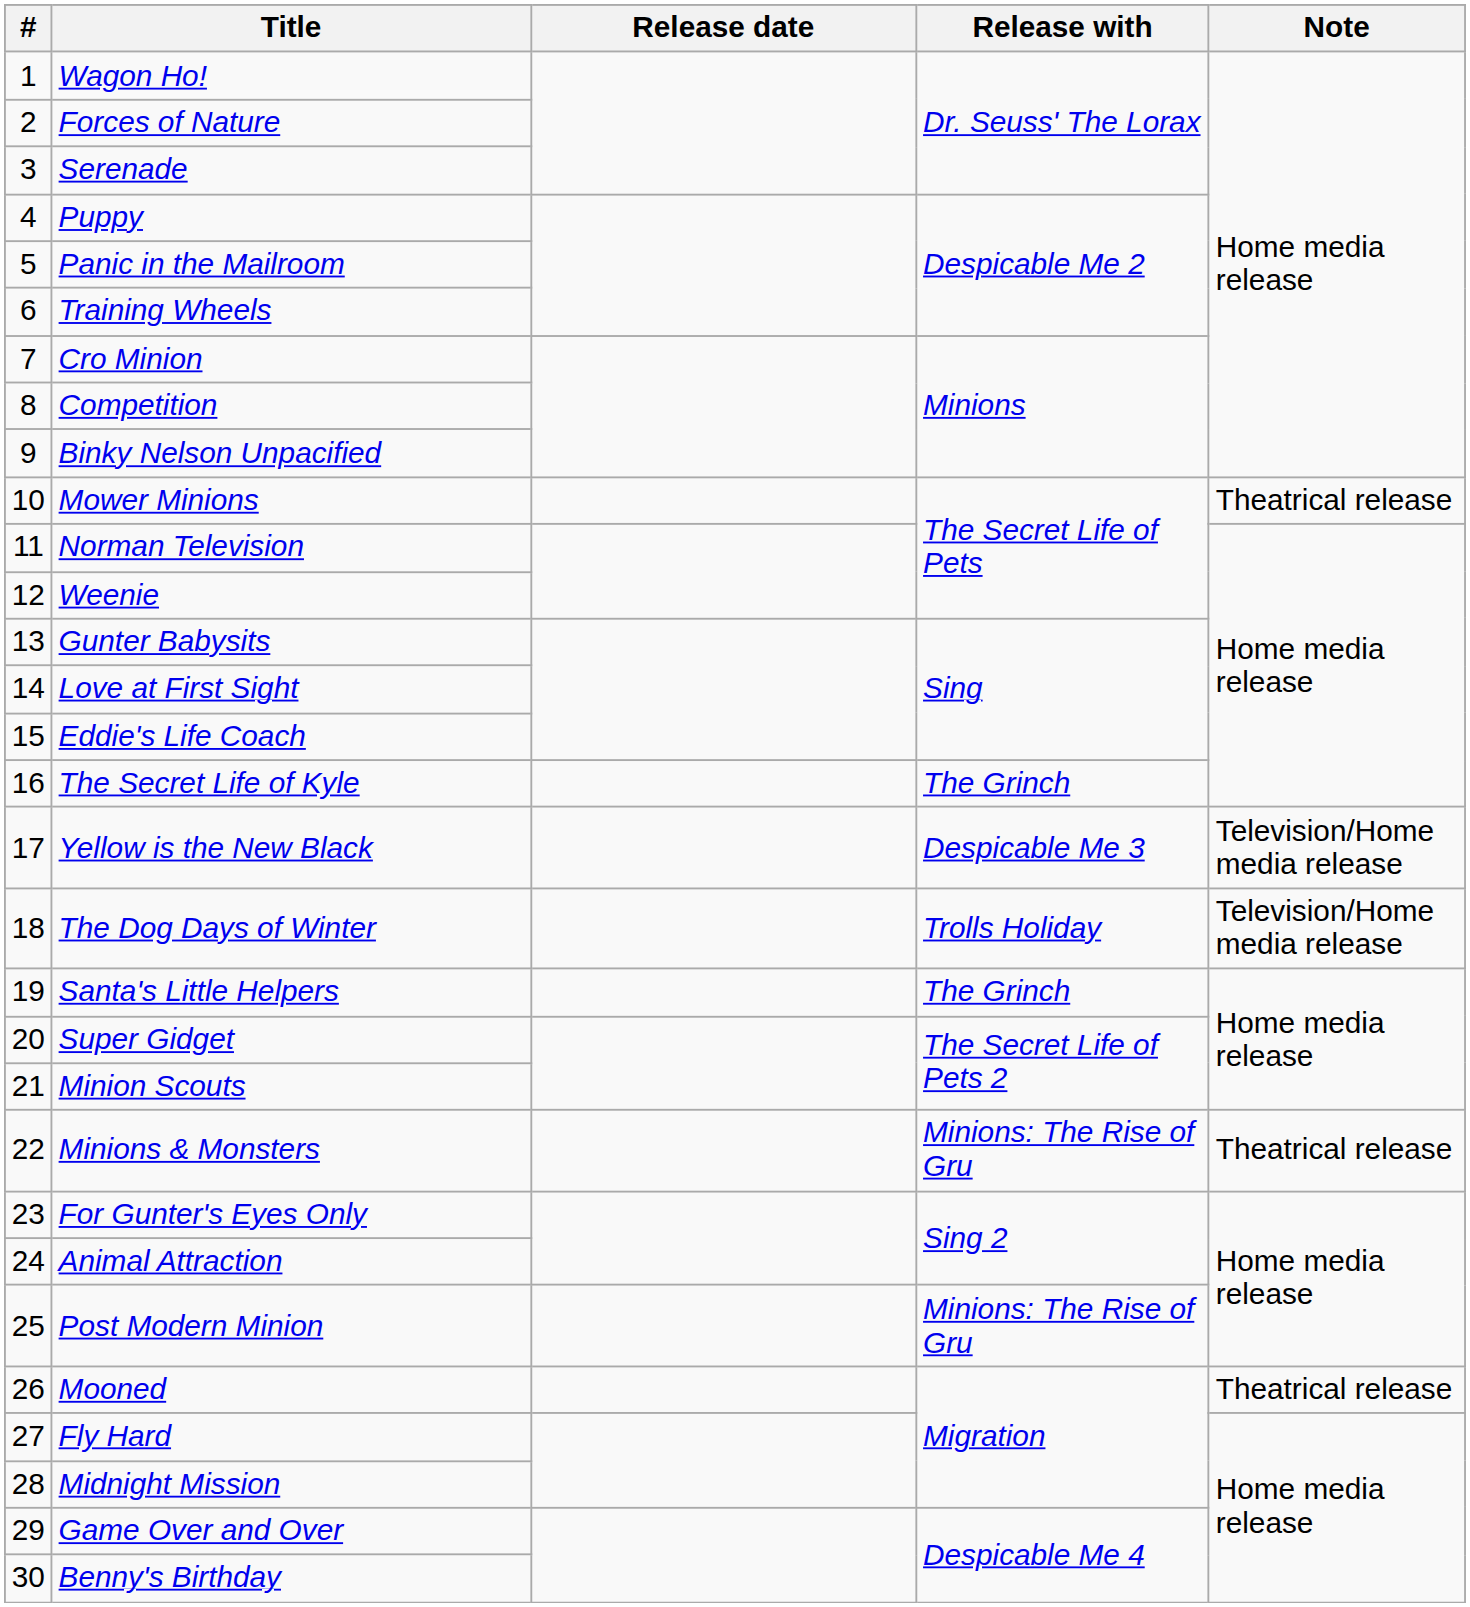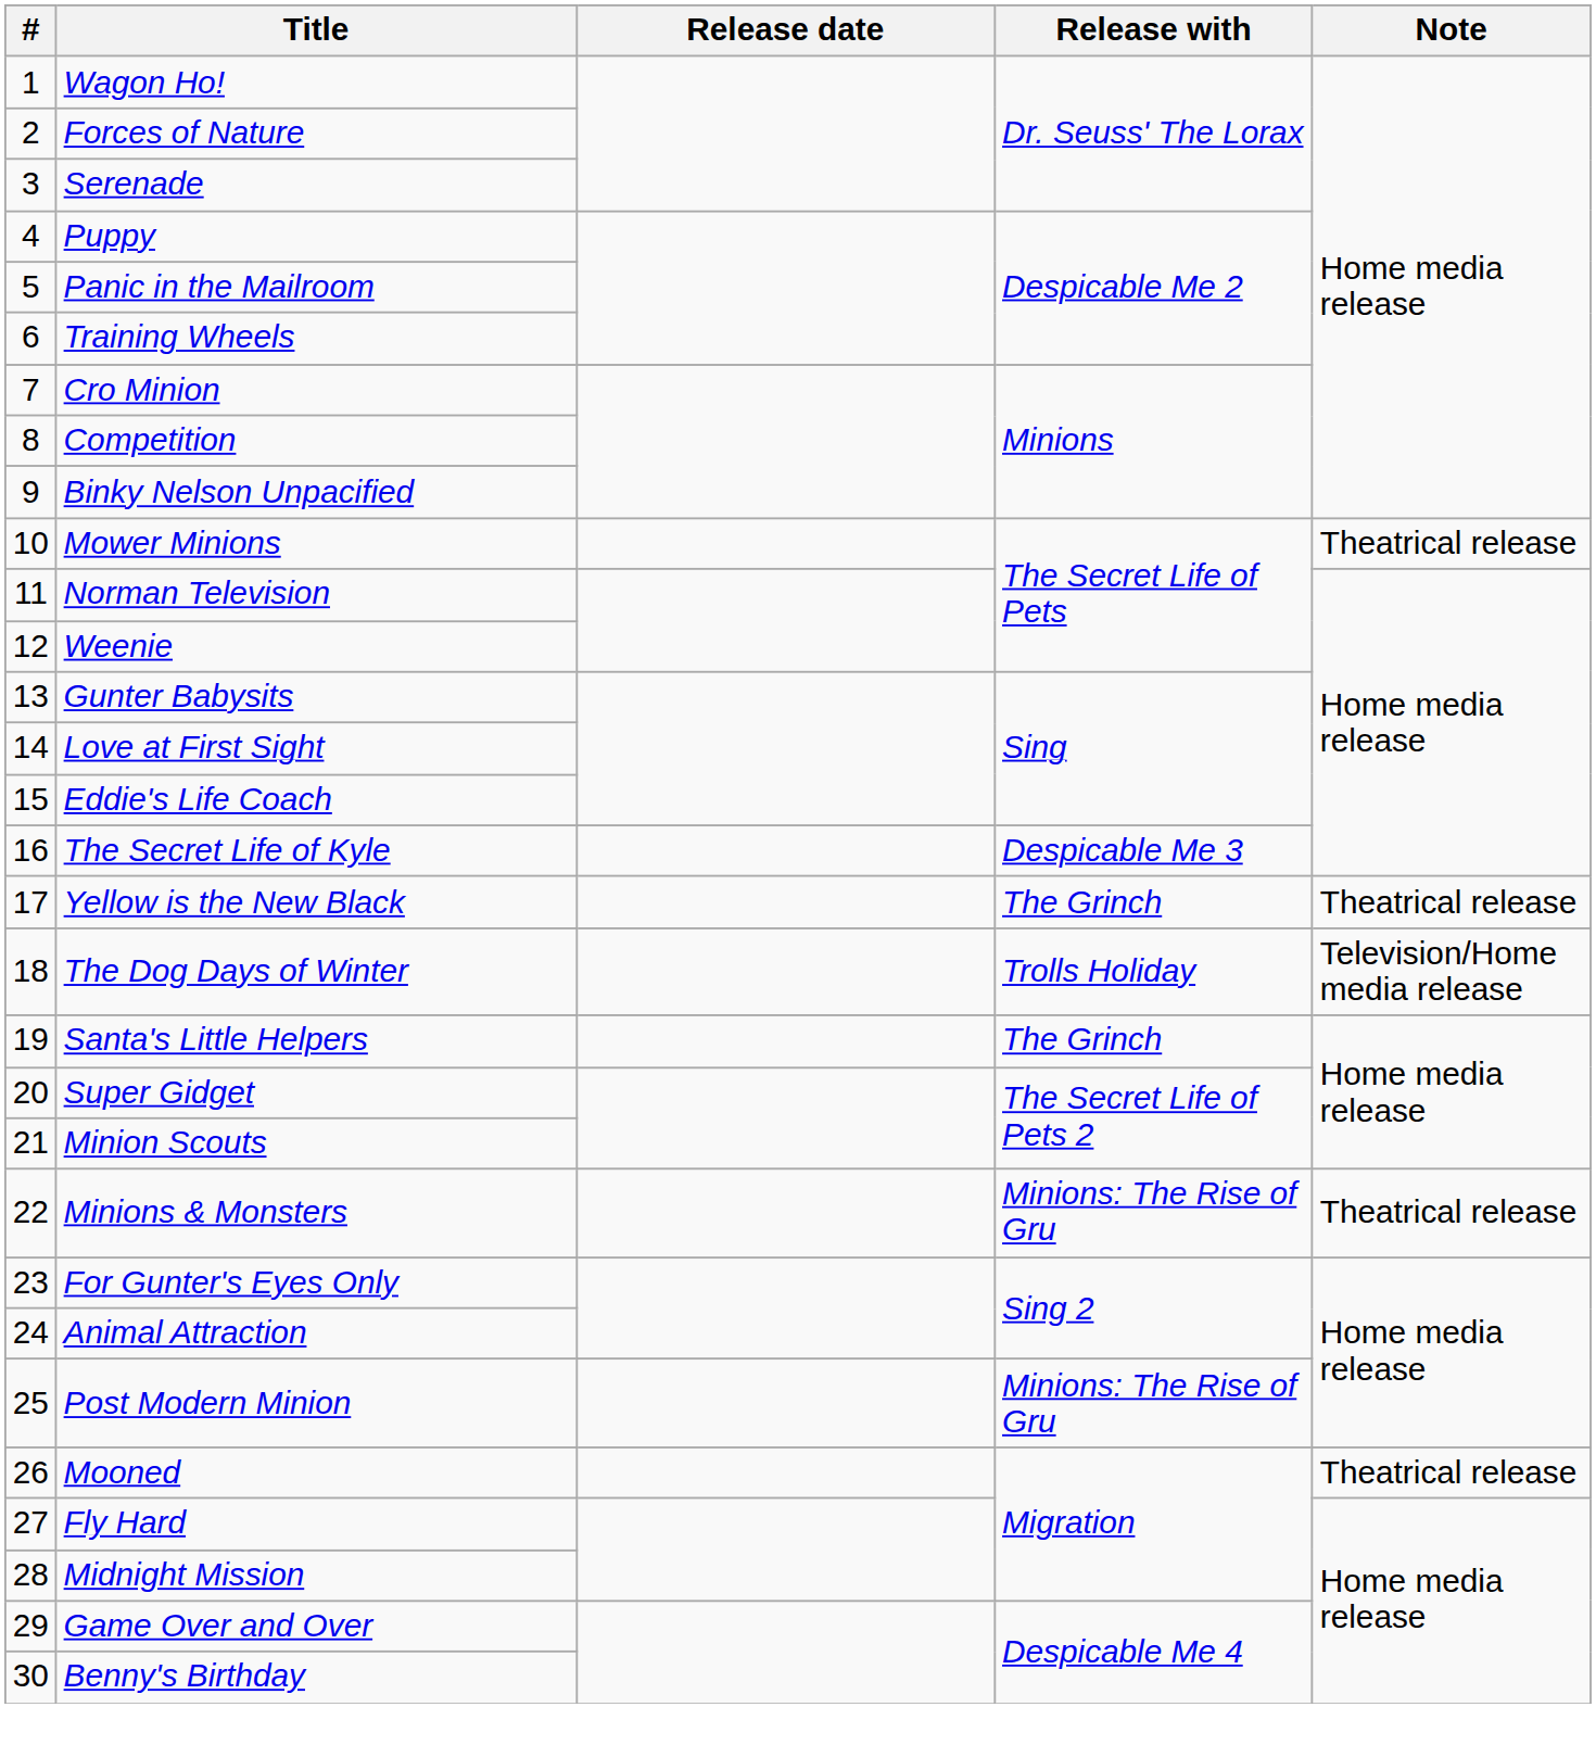The Secret Life of Kyle | Release with: The Grinch -> Despicable Me 3
Yellow is the New Black | Release with: Despicable Me 3 -> The Grinch
Yellow is the New Black | Note: Television/Home media release -> Theatrical release
